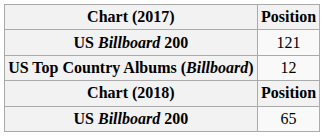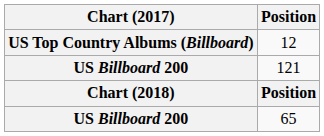rows swapped: 121 <-> 12
